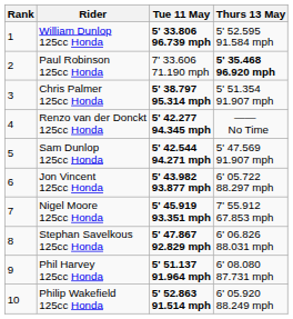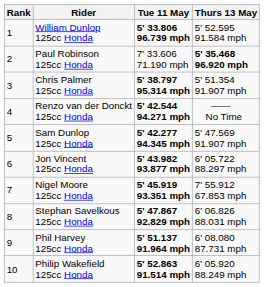Renzo van der Donckt 125cc Honda | Tue 11 May: 5' 42.277 94.345 mph -> 5' 42.544 94.271 mph
Sam Dunlop 125cc Honda | Tue 11 May: 5' 42.544 94.271 mph -> 5' 42.277 94.345 mph
